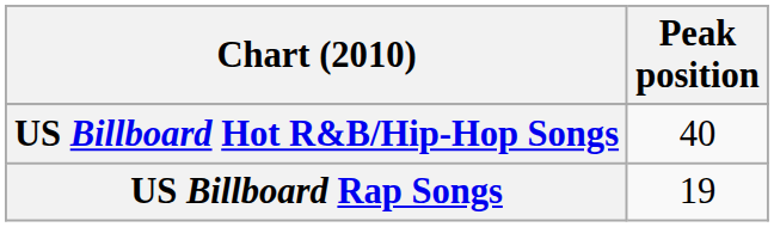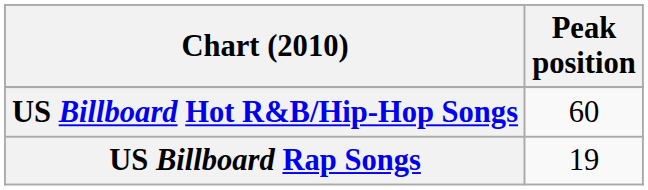US Billboard Hot R&B/Hip-Hop Songs | Peak position: 40 -> 60
